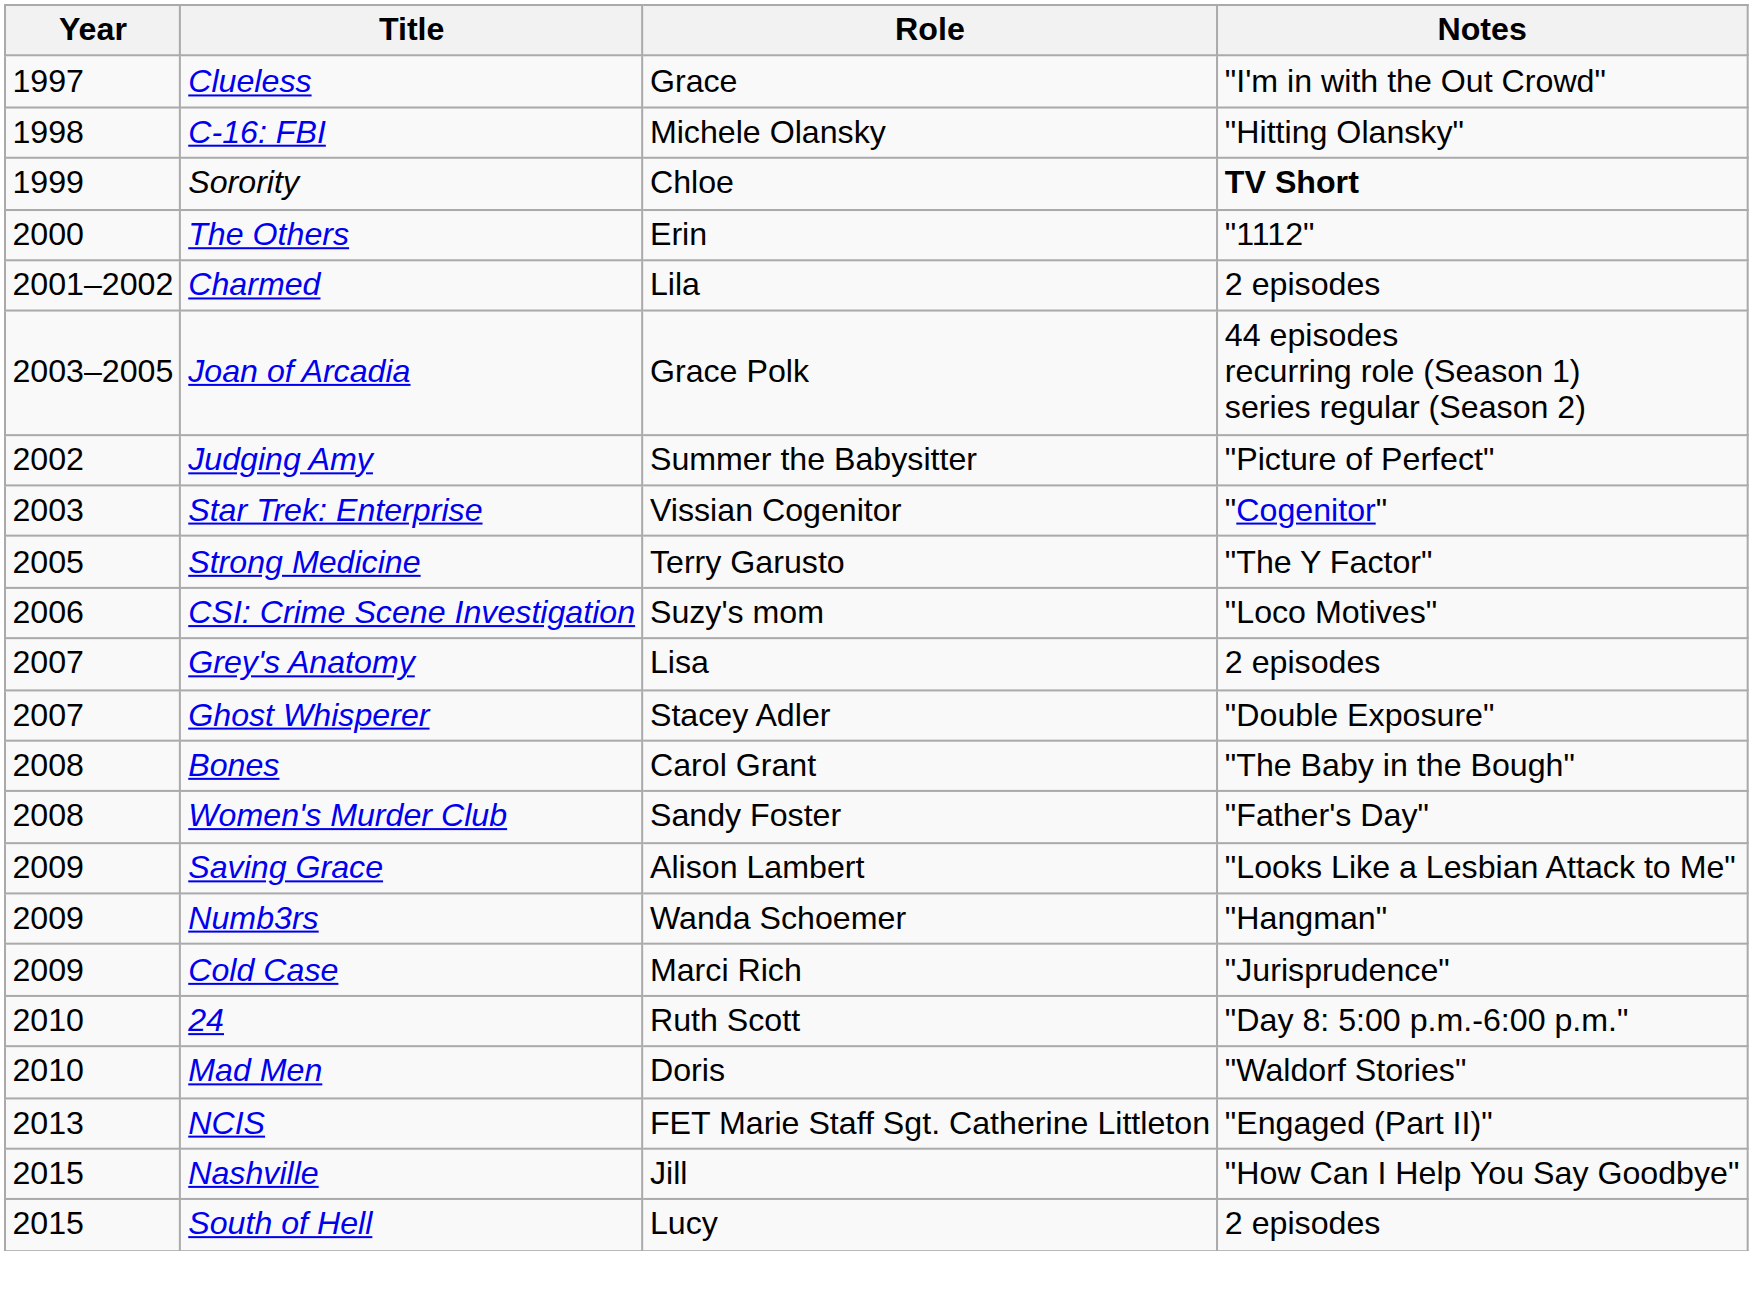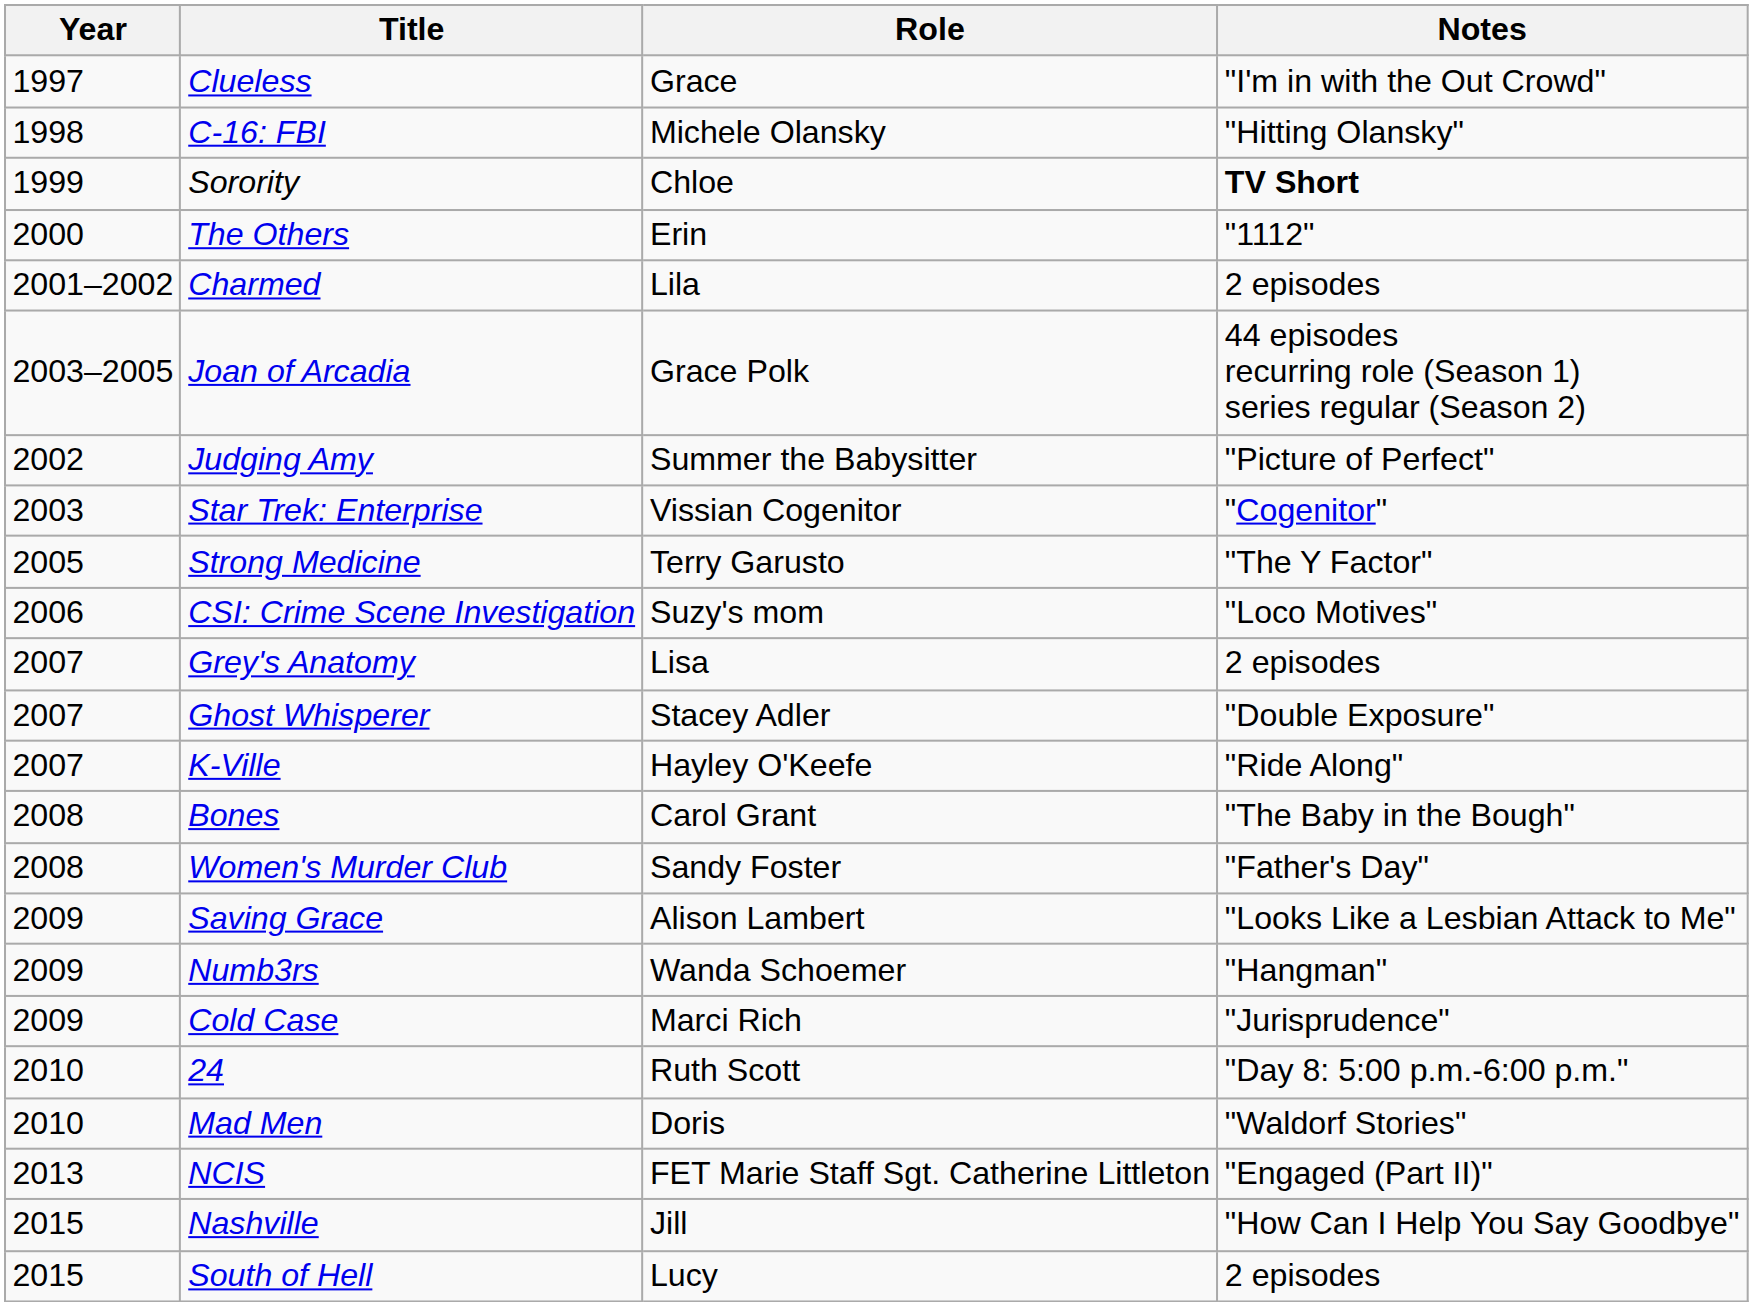+ row: 2007 | K-Ville | Hayley O'Keefe | "Ride Along"
